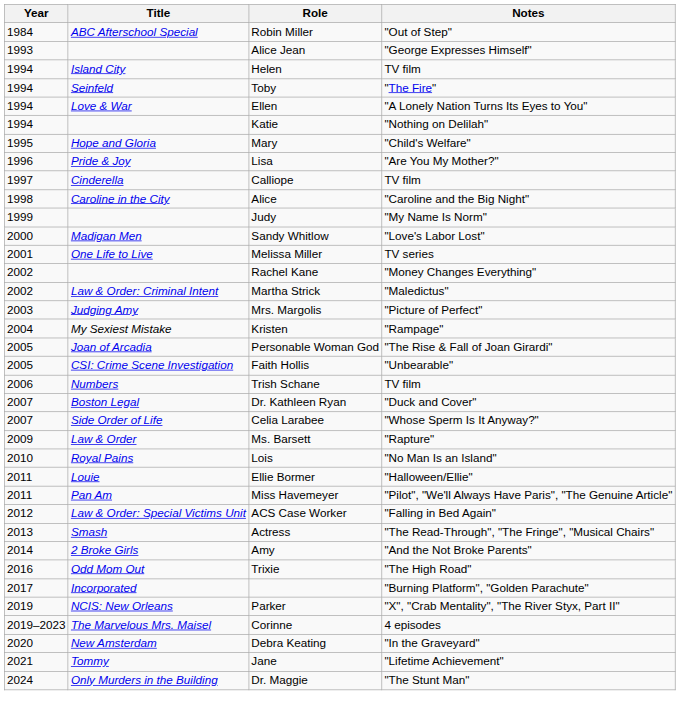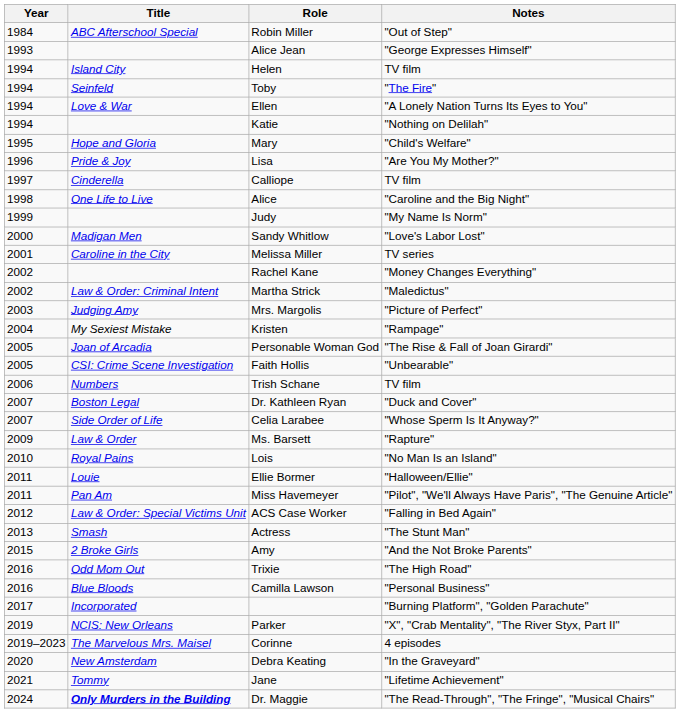Alice | Title: Caroline in the City -> One Life to Live
Melissa Miller | Title: One Life to Live -> Caroline in the City
Actress | Notes: "The Read-Through", "The Fringe", "Musical Chairs" -> "The Stunt Man"
Amy | Year: 2014 -> 2015
+ row: 2016 | Blue Bloods | Camilla Lawson | "Personal Business"
Dr. Maggie | Title: normal -> bold
Dr. Maggie | Notes: "The Stunt Man" -> "The Read-Through", "The Fringe", "Musical Chairs"
